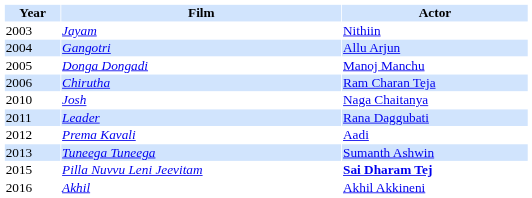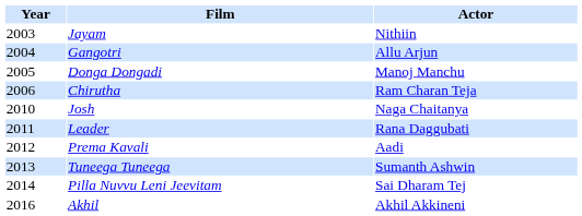Pilla Nuvvu Leni Jeevitam | Year: 2015 -> 2014
Pilla Nuvvu Leni Jeevitam | Actor: bold -> normal
